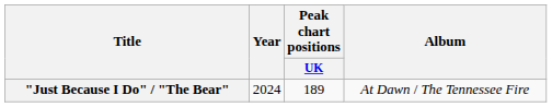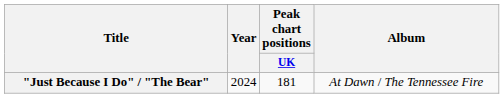"Just Because I Do" / "The Bear" | Peak chart positions / UK: 189 -> 181
